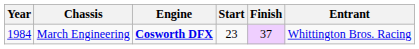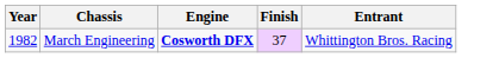- column: Start | 23
March Engineering | Year: 1984 -> 1982
